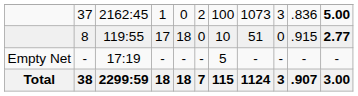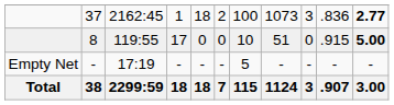37 | column 5: 0 -> 18
37 | column 11: 5.00 -> 2.77
8 | column 5: 18 -> 0
8 | column 11: 2.77 -> 5.00
